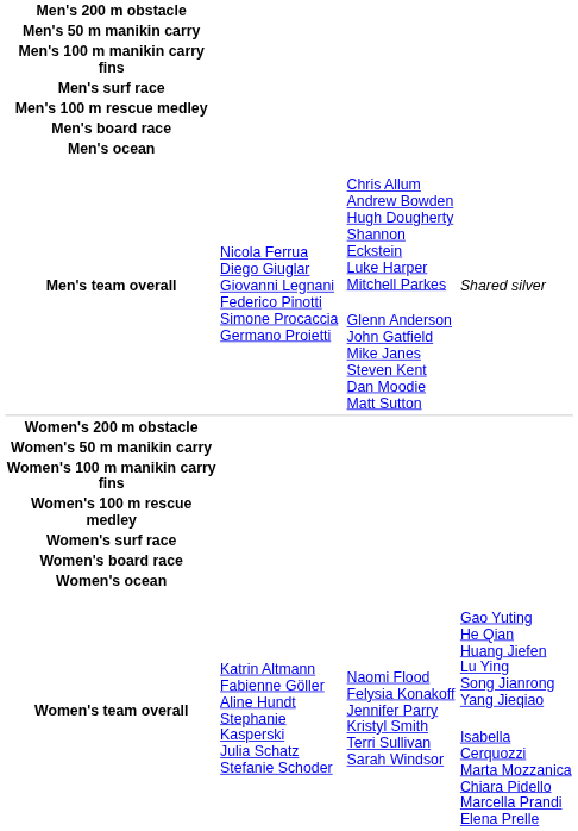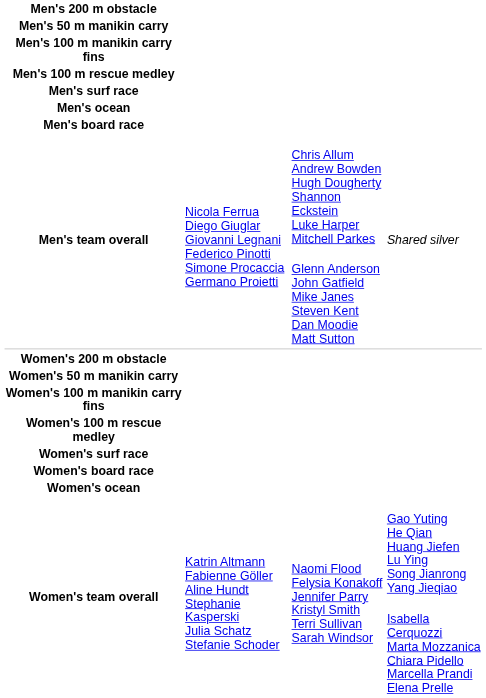rows swapped: Men's 100 m rescue medley <-> Men's surf race
rows swapped: Men's board race <-> Men's ocean
